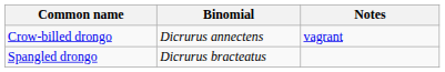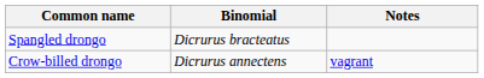rows swapped: Crow-billed drongo <-> Spangled drongo
